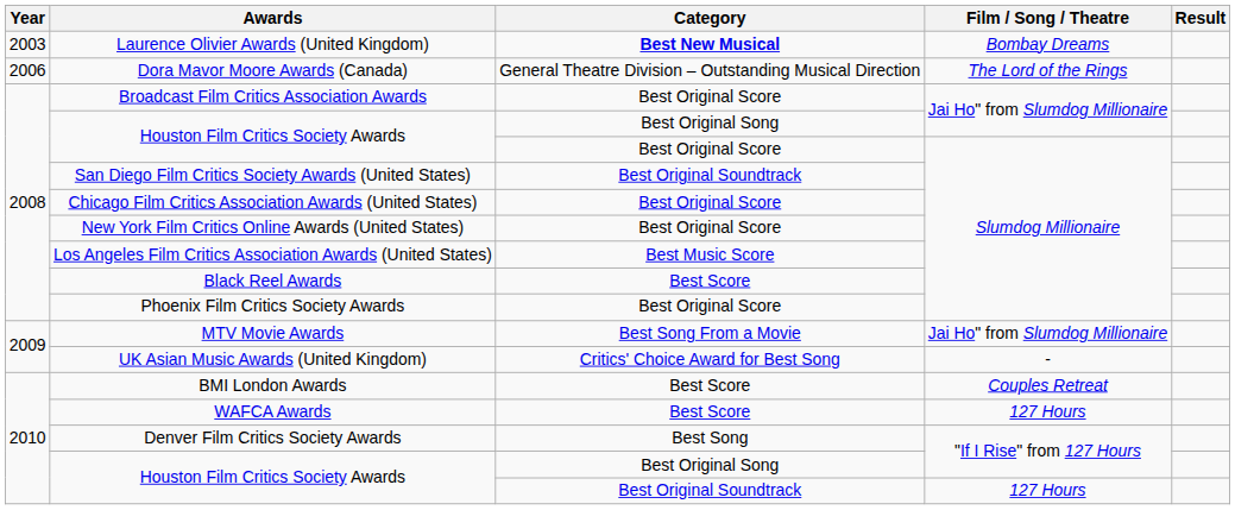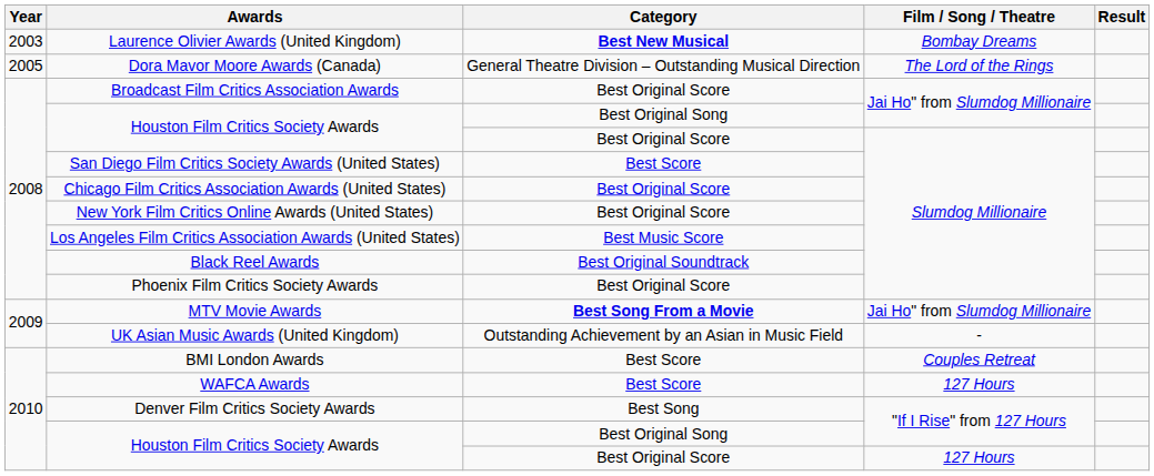Dora Mavor Moore Awards (Canada) | Year: 2006 -> 2005
San Diego Film Critics Society Awards (United States) | Category: Best Original Soundtrack -> Best Score
Black Reel Awards | Category: Best Score -> Best Original Soundtrack
MTV Movie Awards | Category: normal -> bold
UK Asian Music Awards (United Kingdom) | Category: Critics' Choice Award for Best Song -> Outstanding Achievement by an Asian in Music Field
Houston Film Critics Society Awards / 127 Hours | Category: Best Original Soundtrack -> Best Original Score
